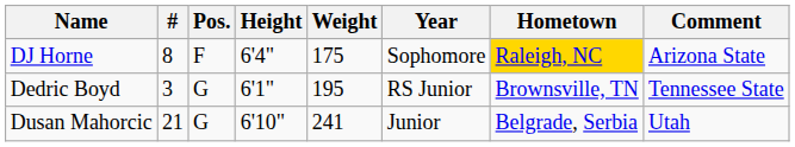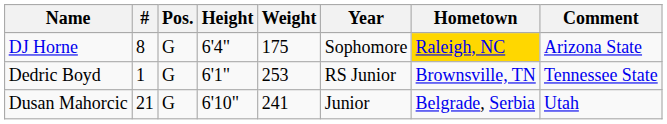DJ Horne | Pos.: F -> G
Dedric Boyd | #: 3 -> 1
Dedric Boyd | Weight: 195 -> 253
